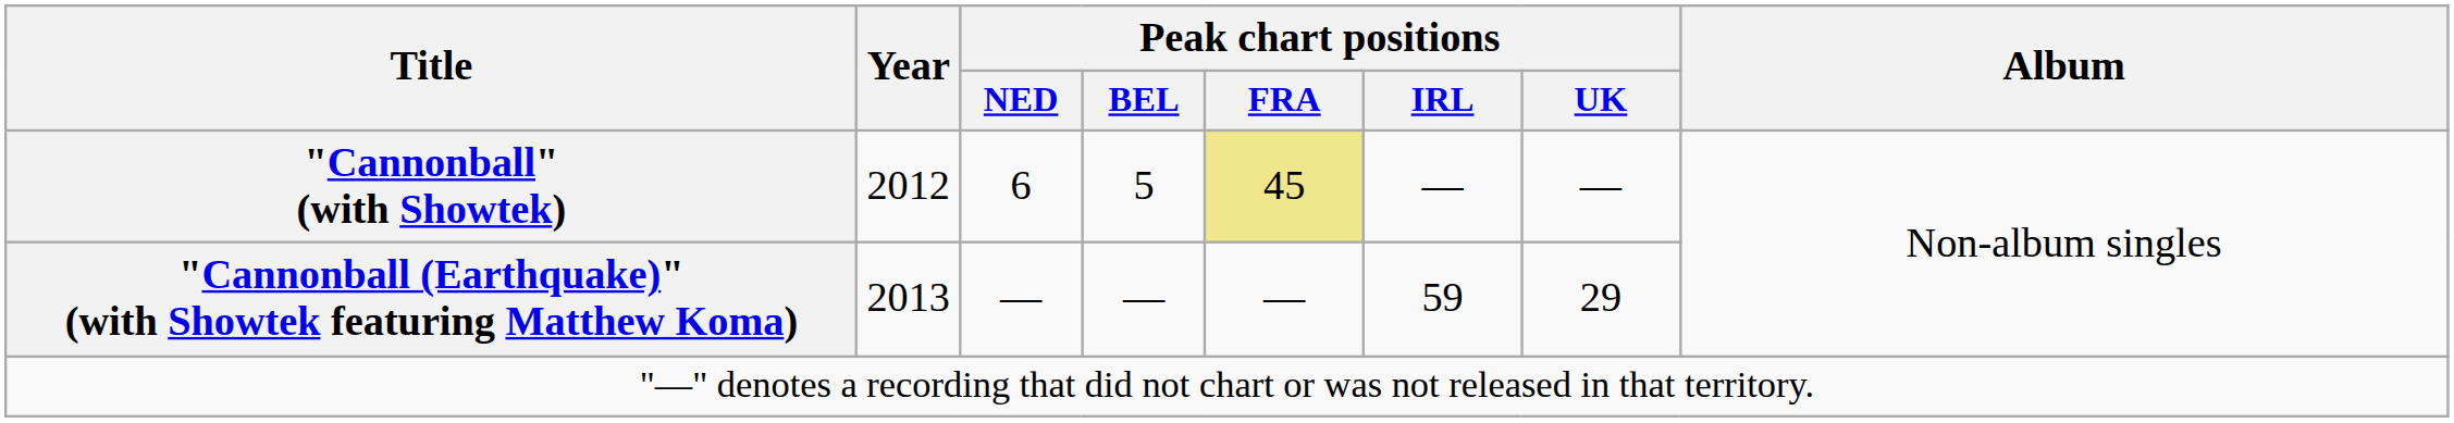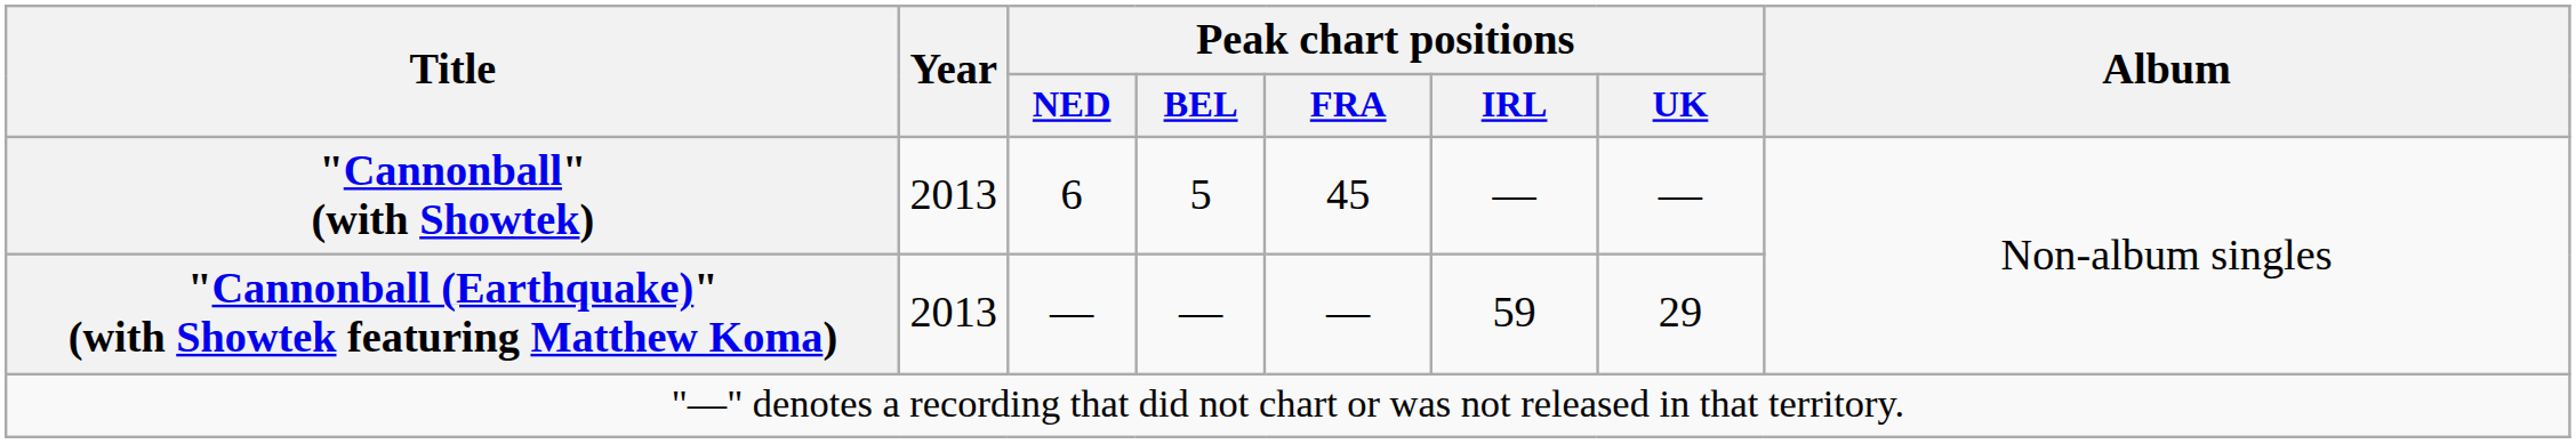"Cannonball" (with Showtek) | Year: 2012 -> 2013
"Cannonball" (with Showtek) | Peak chart positions / FRA: khaki background -> no background
